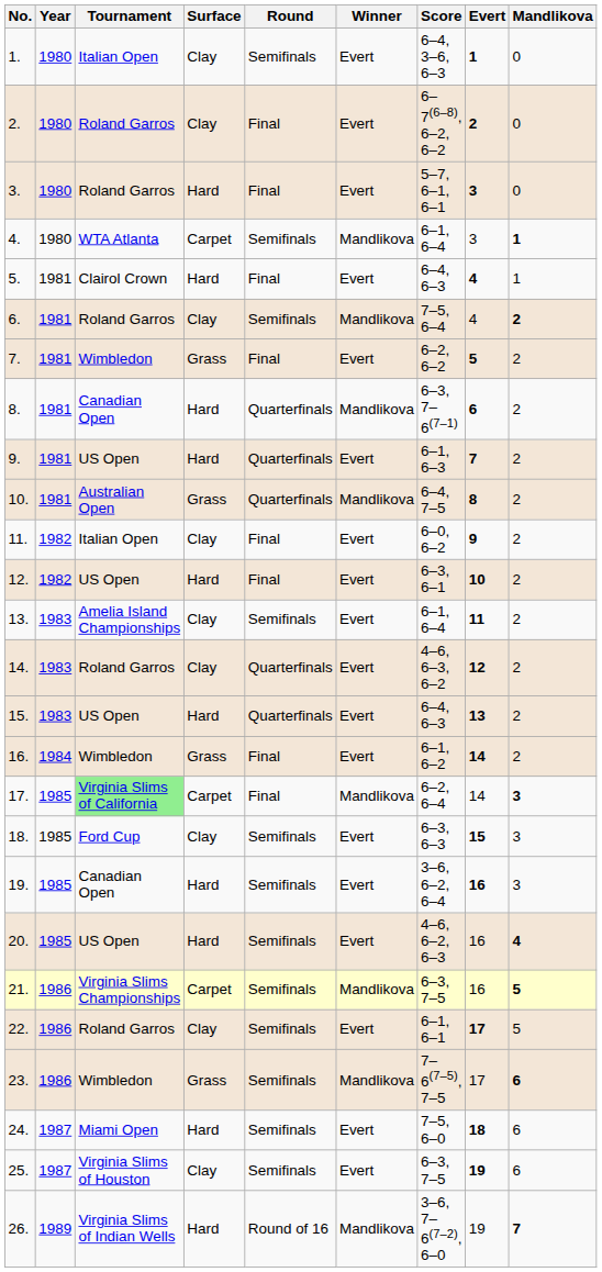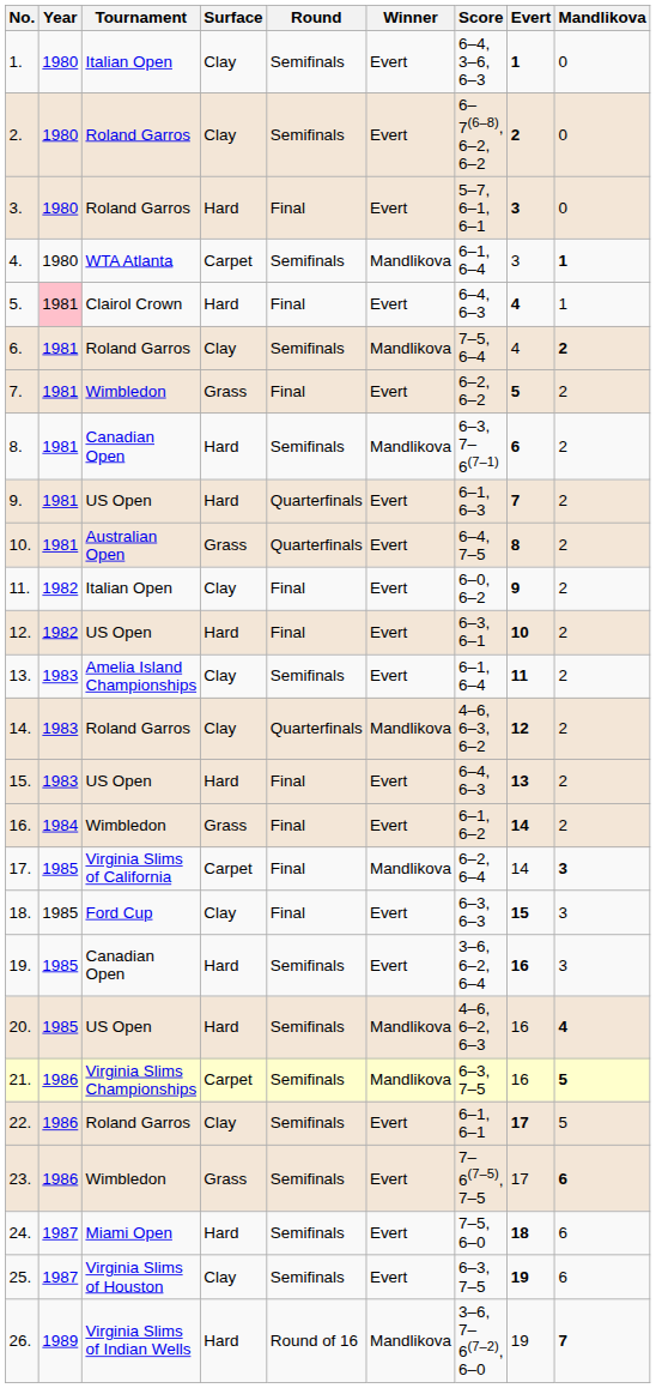2. | Round: Final -> Semifinals
5. | Year: no background -> pink background
8. | Round: Quarterfinals -> Semifinals
10. | Winner: Mandlikova -> Evert
14. | Winner: Evert -> Mandlikova
15. | Round: Quarterfinals -> Final
17. | Tournament: lightgreen background -> no background
18. | Round: Semifinals -> Final
20. | Winner: Evert -> Mandlikova
23. | Winner: Mandlikova -> Evert
